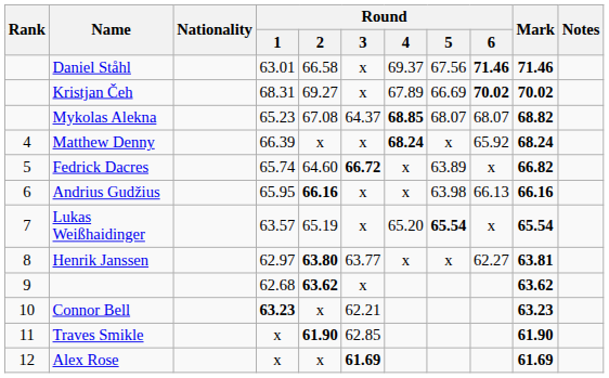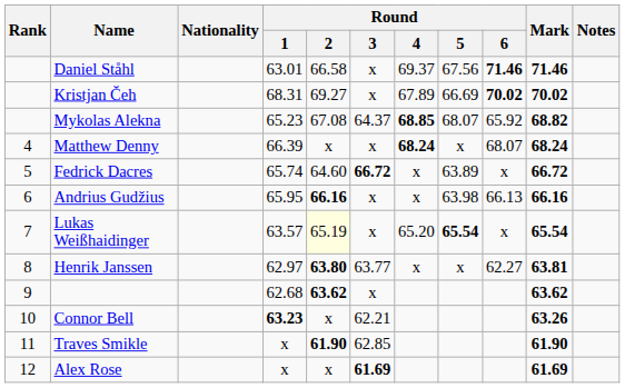Mykolas Alekna | Round / 6: 68.07 -> 65.92
Matthew Denny | Round / 6: 65.92 -> 68.07
Fedrick Dacres | Mark: 66.82 -> 66.72
Lukas Weißhaidinger | Round / 2: no background -> lightyellow background
Connor Bell | Mark: 63.23 -> 63.26
